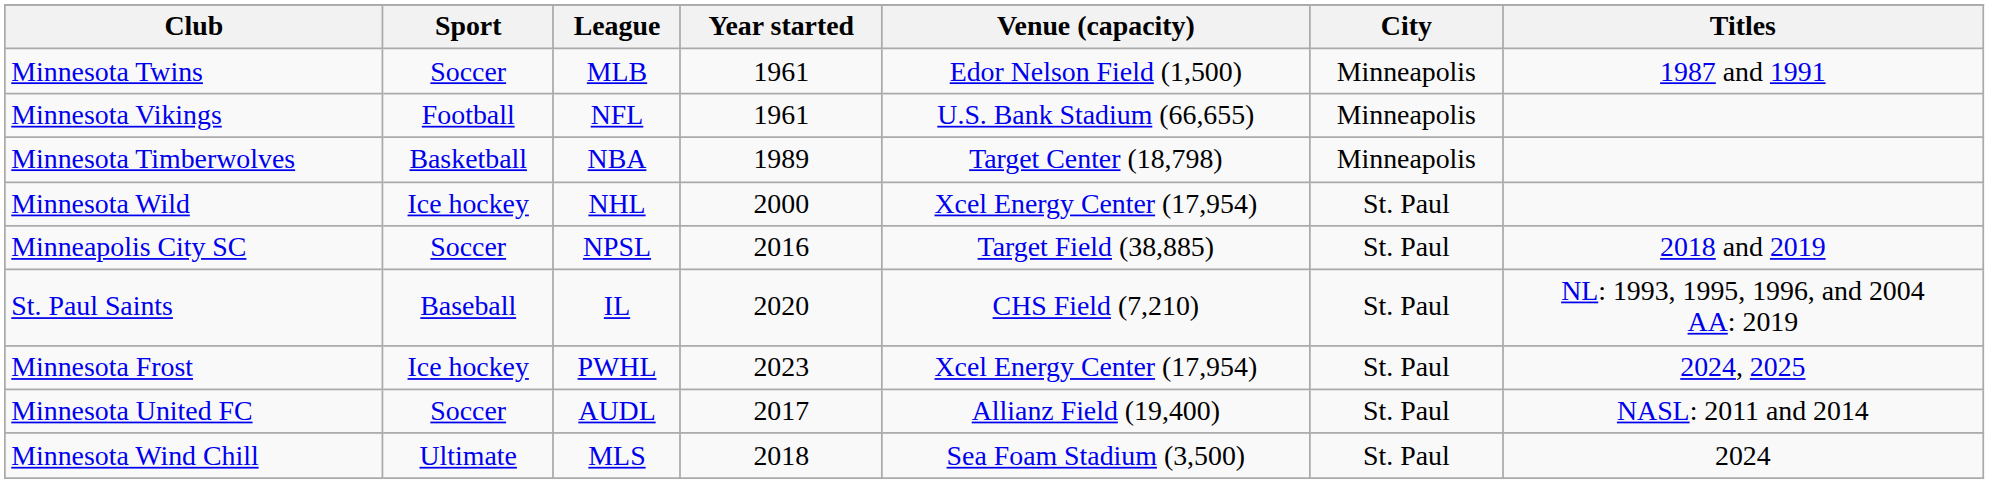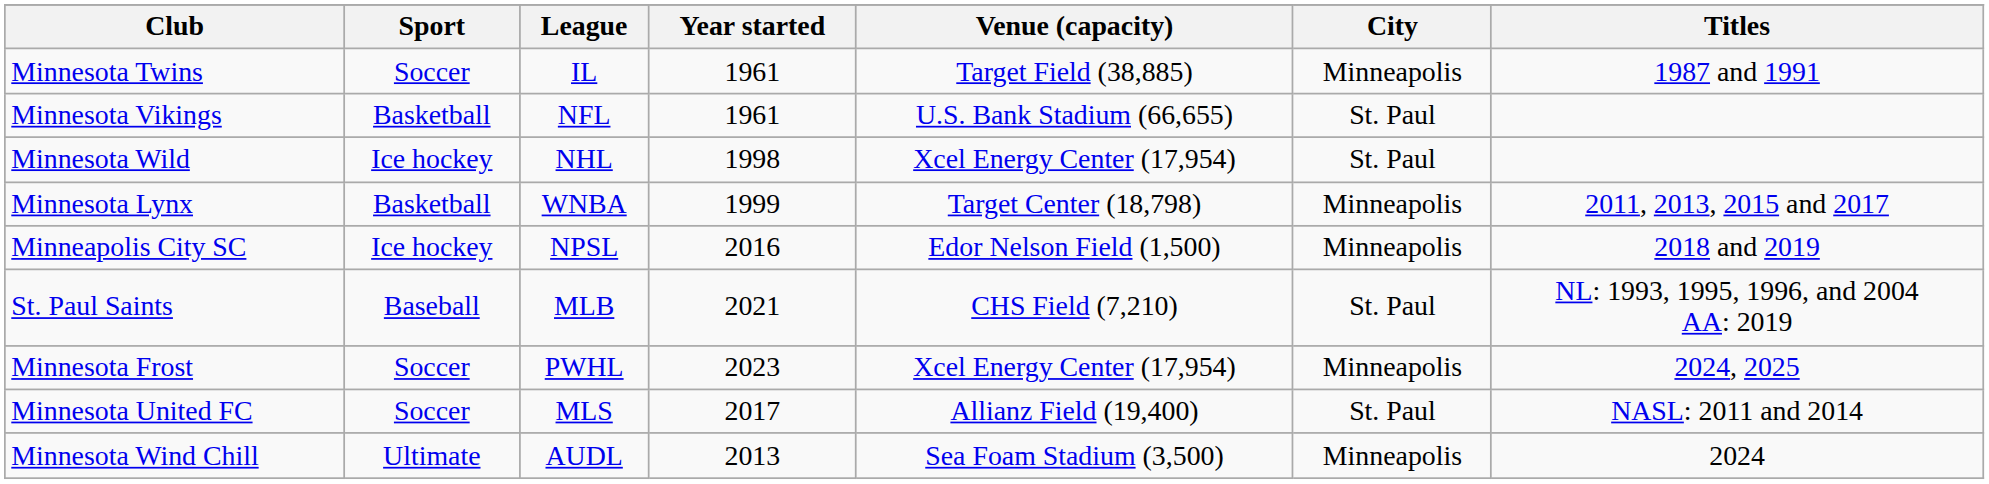Minnesota Twins | League: MLB -> IL
Minnesota Twins | Venue (capacity): Edor Nelson Field (1,500) -> Target Field (38,885)
Minnesota Vikings | Sport: Football -> Basketball
Minnesota Vikings | City: Minneapolis -> St. Paul
- row: Minnesota Timberwolves | Basketball | NBA | 1989 | Target Center (18,798) | Minneapolis
Minnesota Wild | Year started: 2000 -> 1998
+ row: Minnesota Lynx | Basketball | WNBA | 1999 | Target Center (18,798) | Minneapolis | 2011, 2013, 2015 and 2017
Minneapolis City SC | Sport: Soccer -> Ice hockey
Minneapolis City SC | Venue (capacity): Target Field (38,885) -> Edor Nelson Field (1,500)
Minneapolis City SC | City: St. Paul -> Minneapolis
St. Paul Saints | League: IL -> MLB
St. Paul Saints | Year started: 2020 -> 2021
Minnesota Frost | Sport: Ice hockey -> Soccer
Minnesota Frost | City: St. Paul -> Minneapolis
Minnesota United FC | League: AUDL -> MLS
Minnesota Wind Chill | League: MLS -> AUDL
Minnesota Wind Chill | Year started: 2018 -> 2013
Minnesota Wind Chill | City: St. Paul -> Minneapolis
